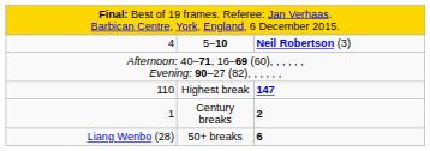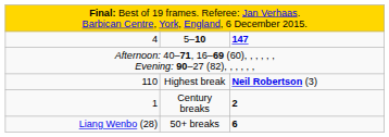5–10 | column 3: Neil Robertson (3) -> 147
Highest break | column 3: 147 -> Neil Robertson (3)
